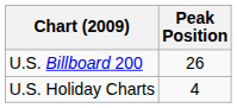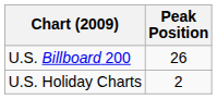U.S. Holiday Charts | Peak Position: 4 -> 2
